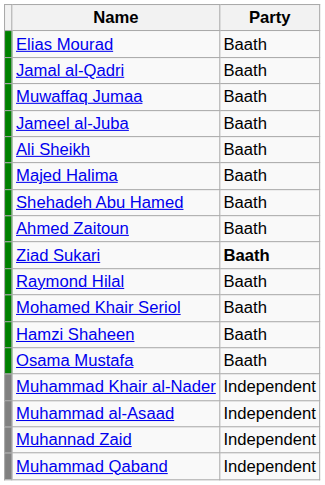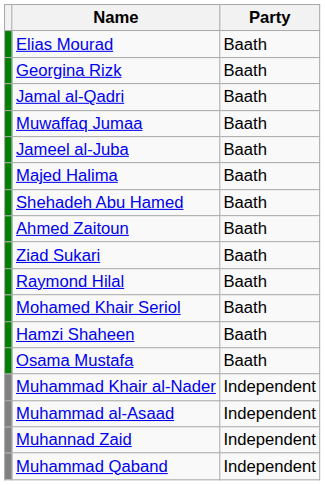+ row: Georgina Rizk | Baath
- row: Ali Sheikh | Baath
Ziad Sukari | Party: bold -> normal
